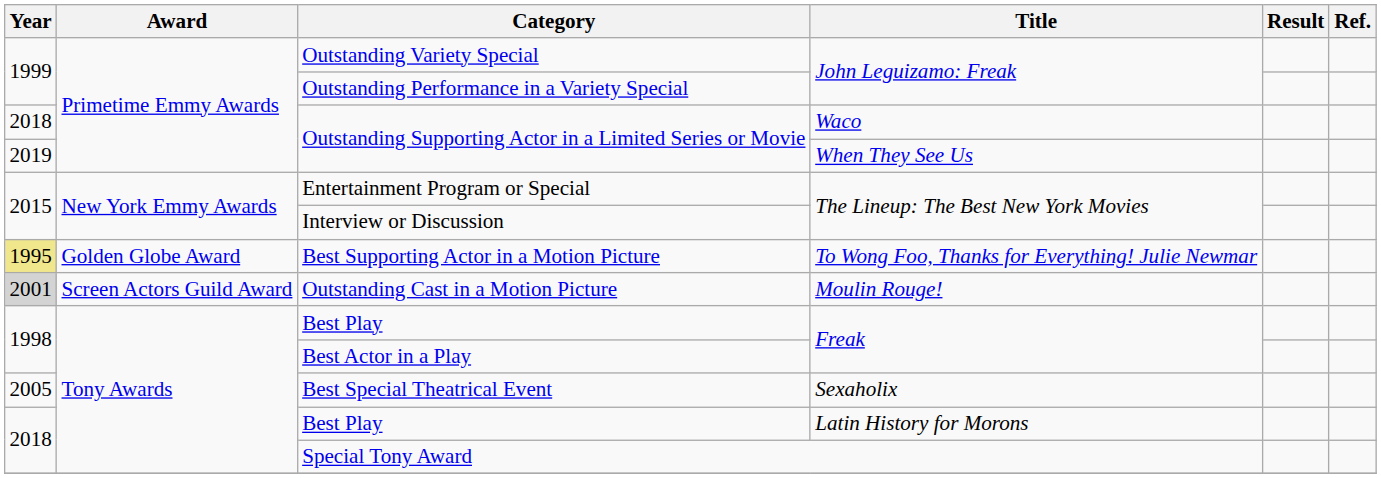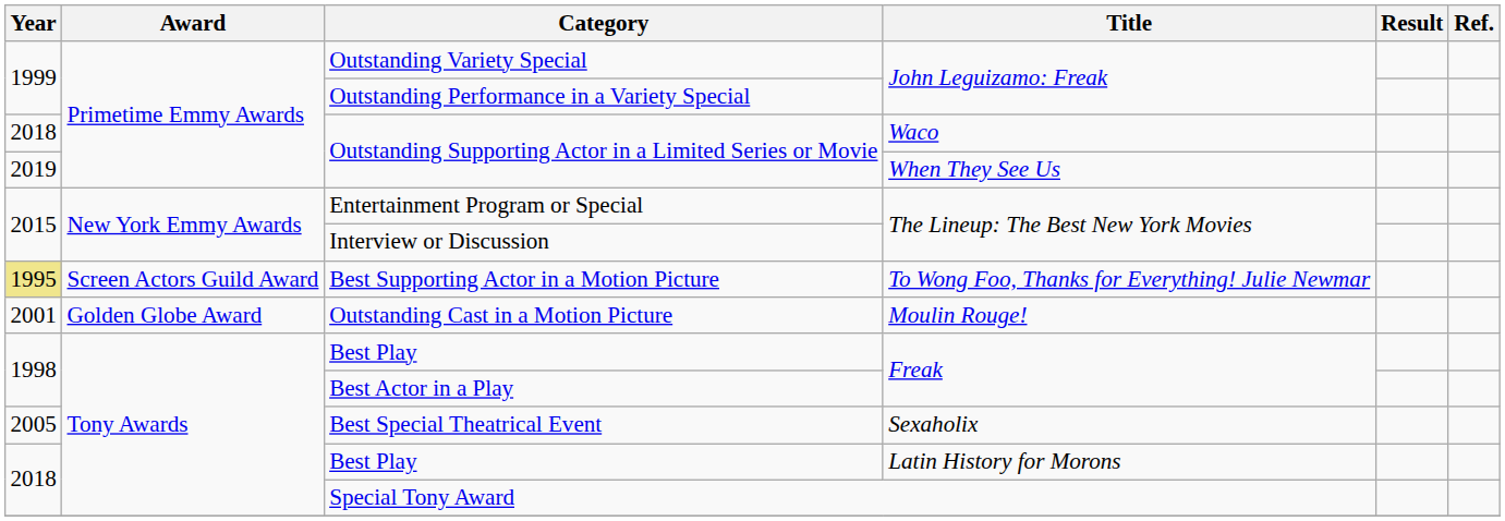Best Supporting Actor in a Motion Picture | Award: Golden Globe Award -> Screen Actors Guild Award
Outstanding Cast in a Motion Picture | Year: lightgrey background -> no background
Outstanding Cast in a Motion Picture | Award: Screen Actors Guild Award -> Golden Globe Award
